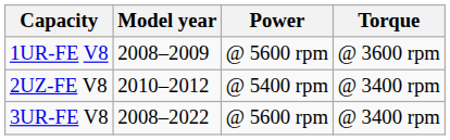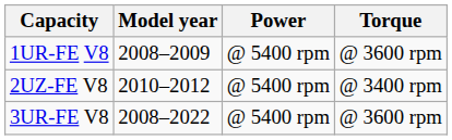1UR-FE V8 | Power: @ 5600 rpm -> @ 5400 rpm
3UR-FE V8 | Power: @ 5600 rpm -> @ 5400 rpm
3UR-FE V8 | Torque: @ 3400 rpm -> @ 3600 rpm
